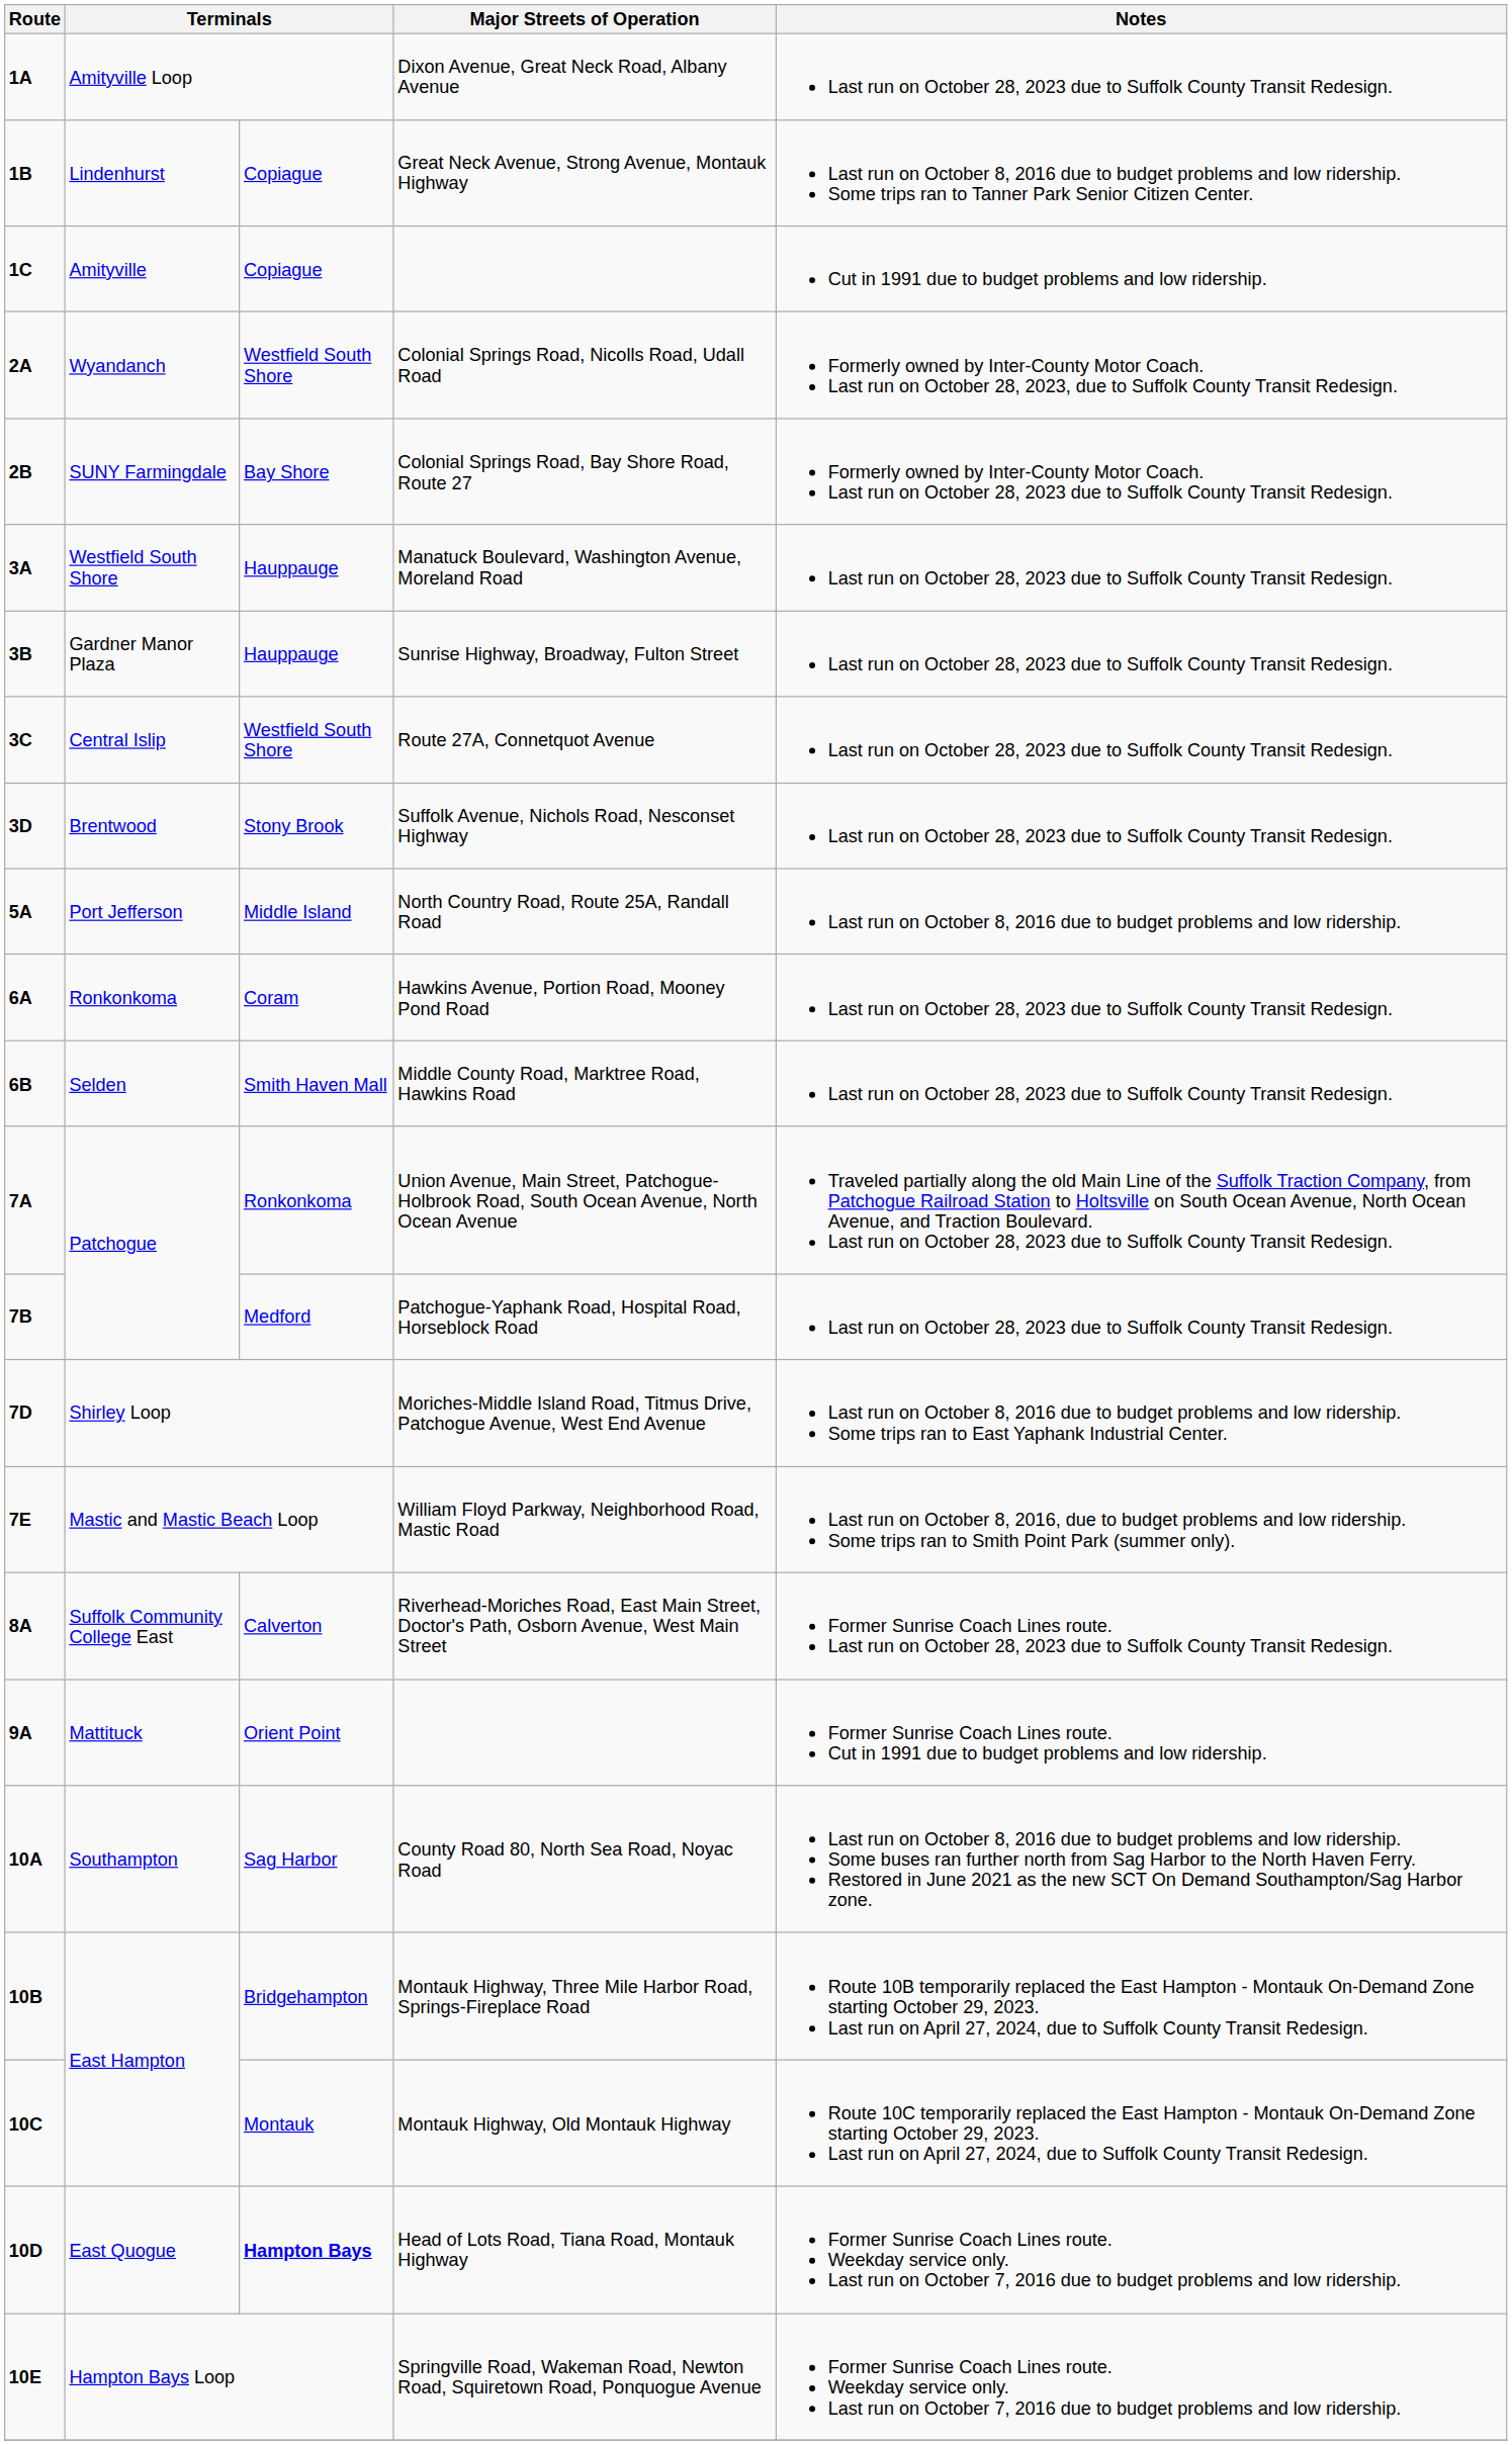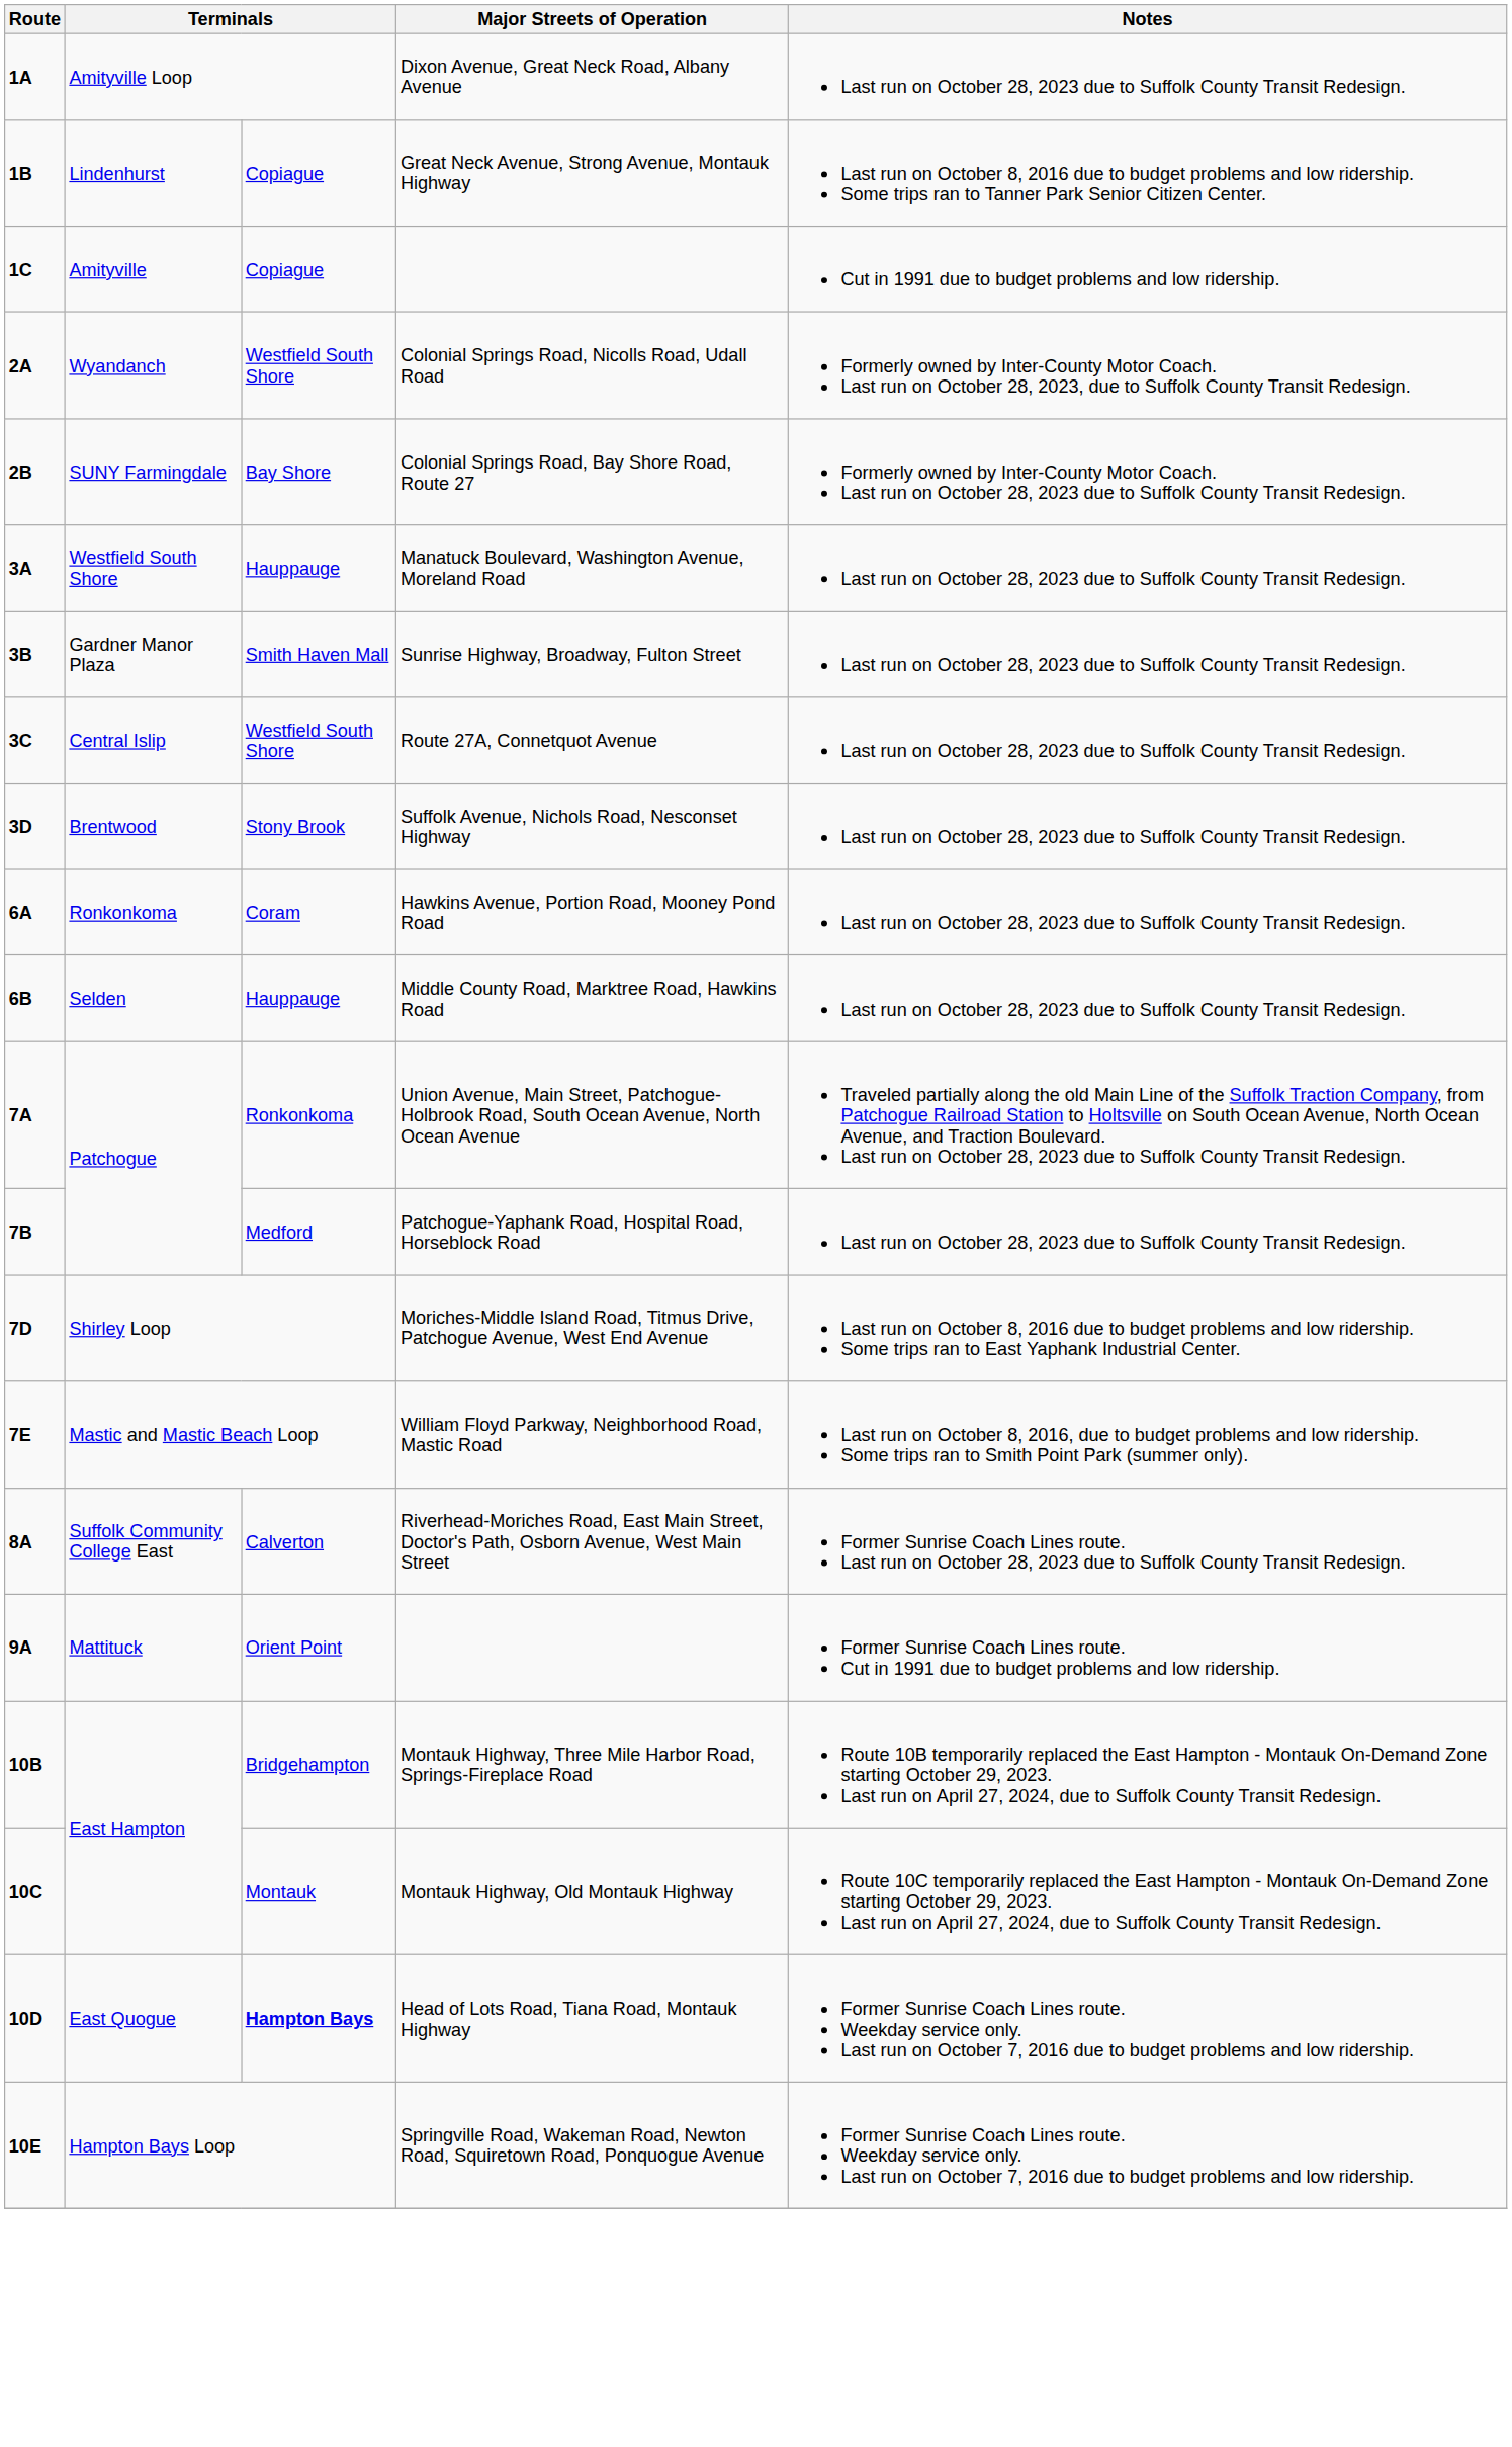Sunrise Highway, Broadway, Fulton Street | column 3: Hauppauge -> Smith Haven Mall
- row: 5A | Port Jefferson | Middle Island | North Country Road, Route 25A, Randall Road | Last run on October 8, 2016 due to budget problems and low ridership.
Middle County Road, Marktree Road, Hawkins Road | column 3: Smith Haven Mall -> Hauppauge
- row: 10A | Southampton | Sag Harbor | County Road 80, North Sea Road, Noyac Road | Last run on October 8, 2016 due to budget problems and low ridership. Some buses ran further north from Sag Harbor to the North Haven Ferry. Restored in June 2021 as the new SCT On Demand Southampton/Sag Harbor zone.
